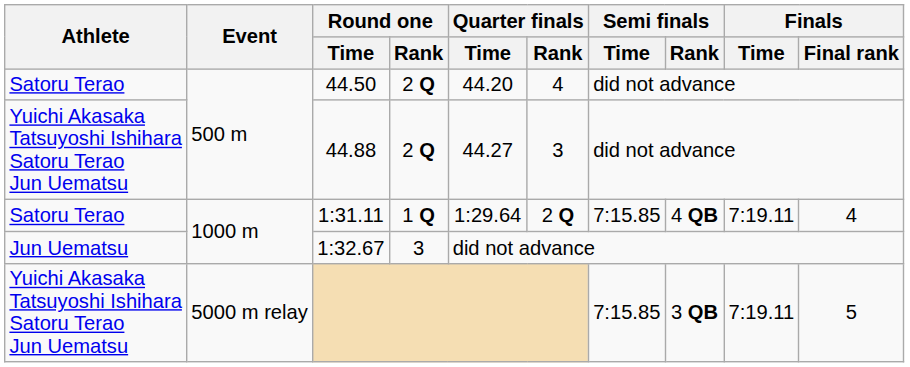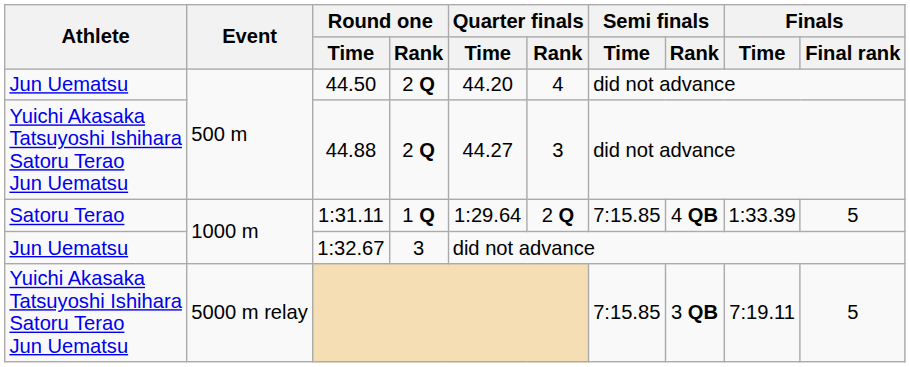44.50 | Athlete: Satoru Terao -> Jun Uematsu
1:31.11 | Finals / Time: 7:19.11 -> 1:33.39
1:31.11 | Finals / Final rank: 4 -> 5
